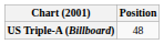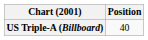US Triple-A (Billboard) | Position: 48 -> 40
